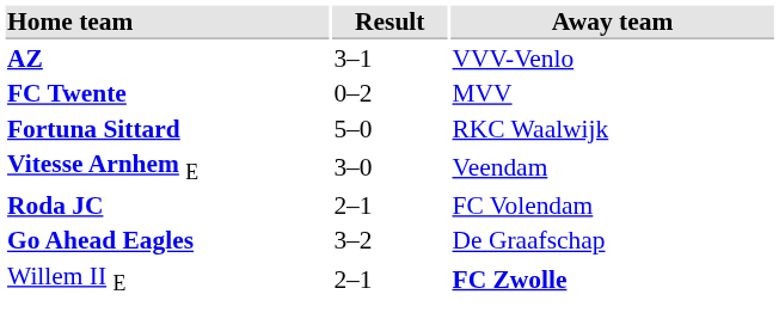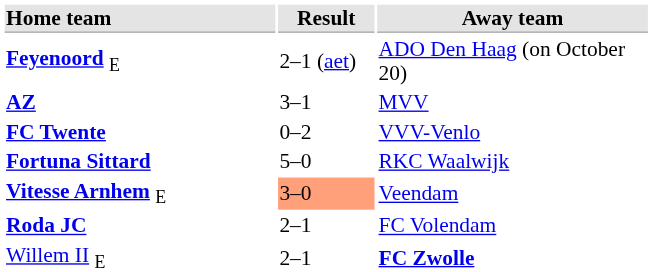+ row: Feyenoord E | 2–1 (aet) | ADO Den Haag (on October 20)
AZ | Away team: VVV-Venlo -> MVV
FC Twente | Away team: MVV -> VVV-Venlo
Vitesse Arnhem E | Result: no background -> lightsalmon background
- row: Go Ahead Eagles | 3–2 | De Graafschap
